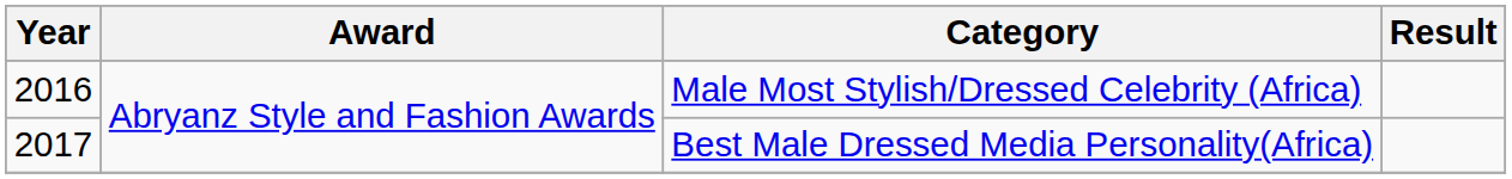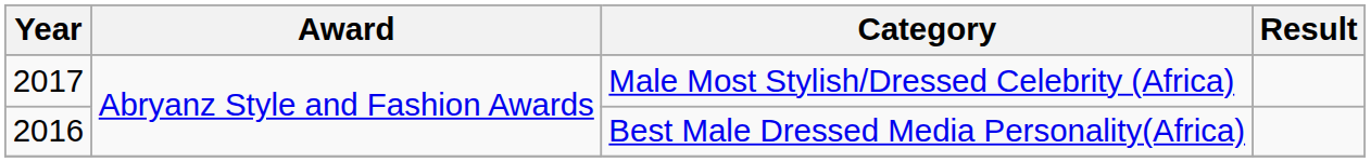Male Most Stylish/Dressed Celebrity (Africa) | Year: 2016 -> 2017
Best Male Dressed Media Personality(Africa) | Year: 2017 -> 2016
